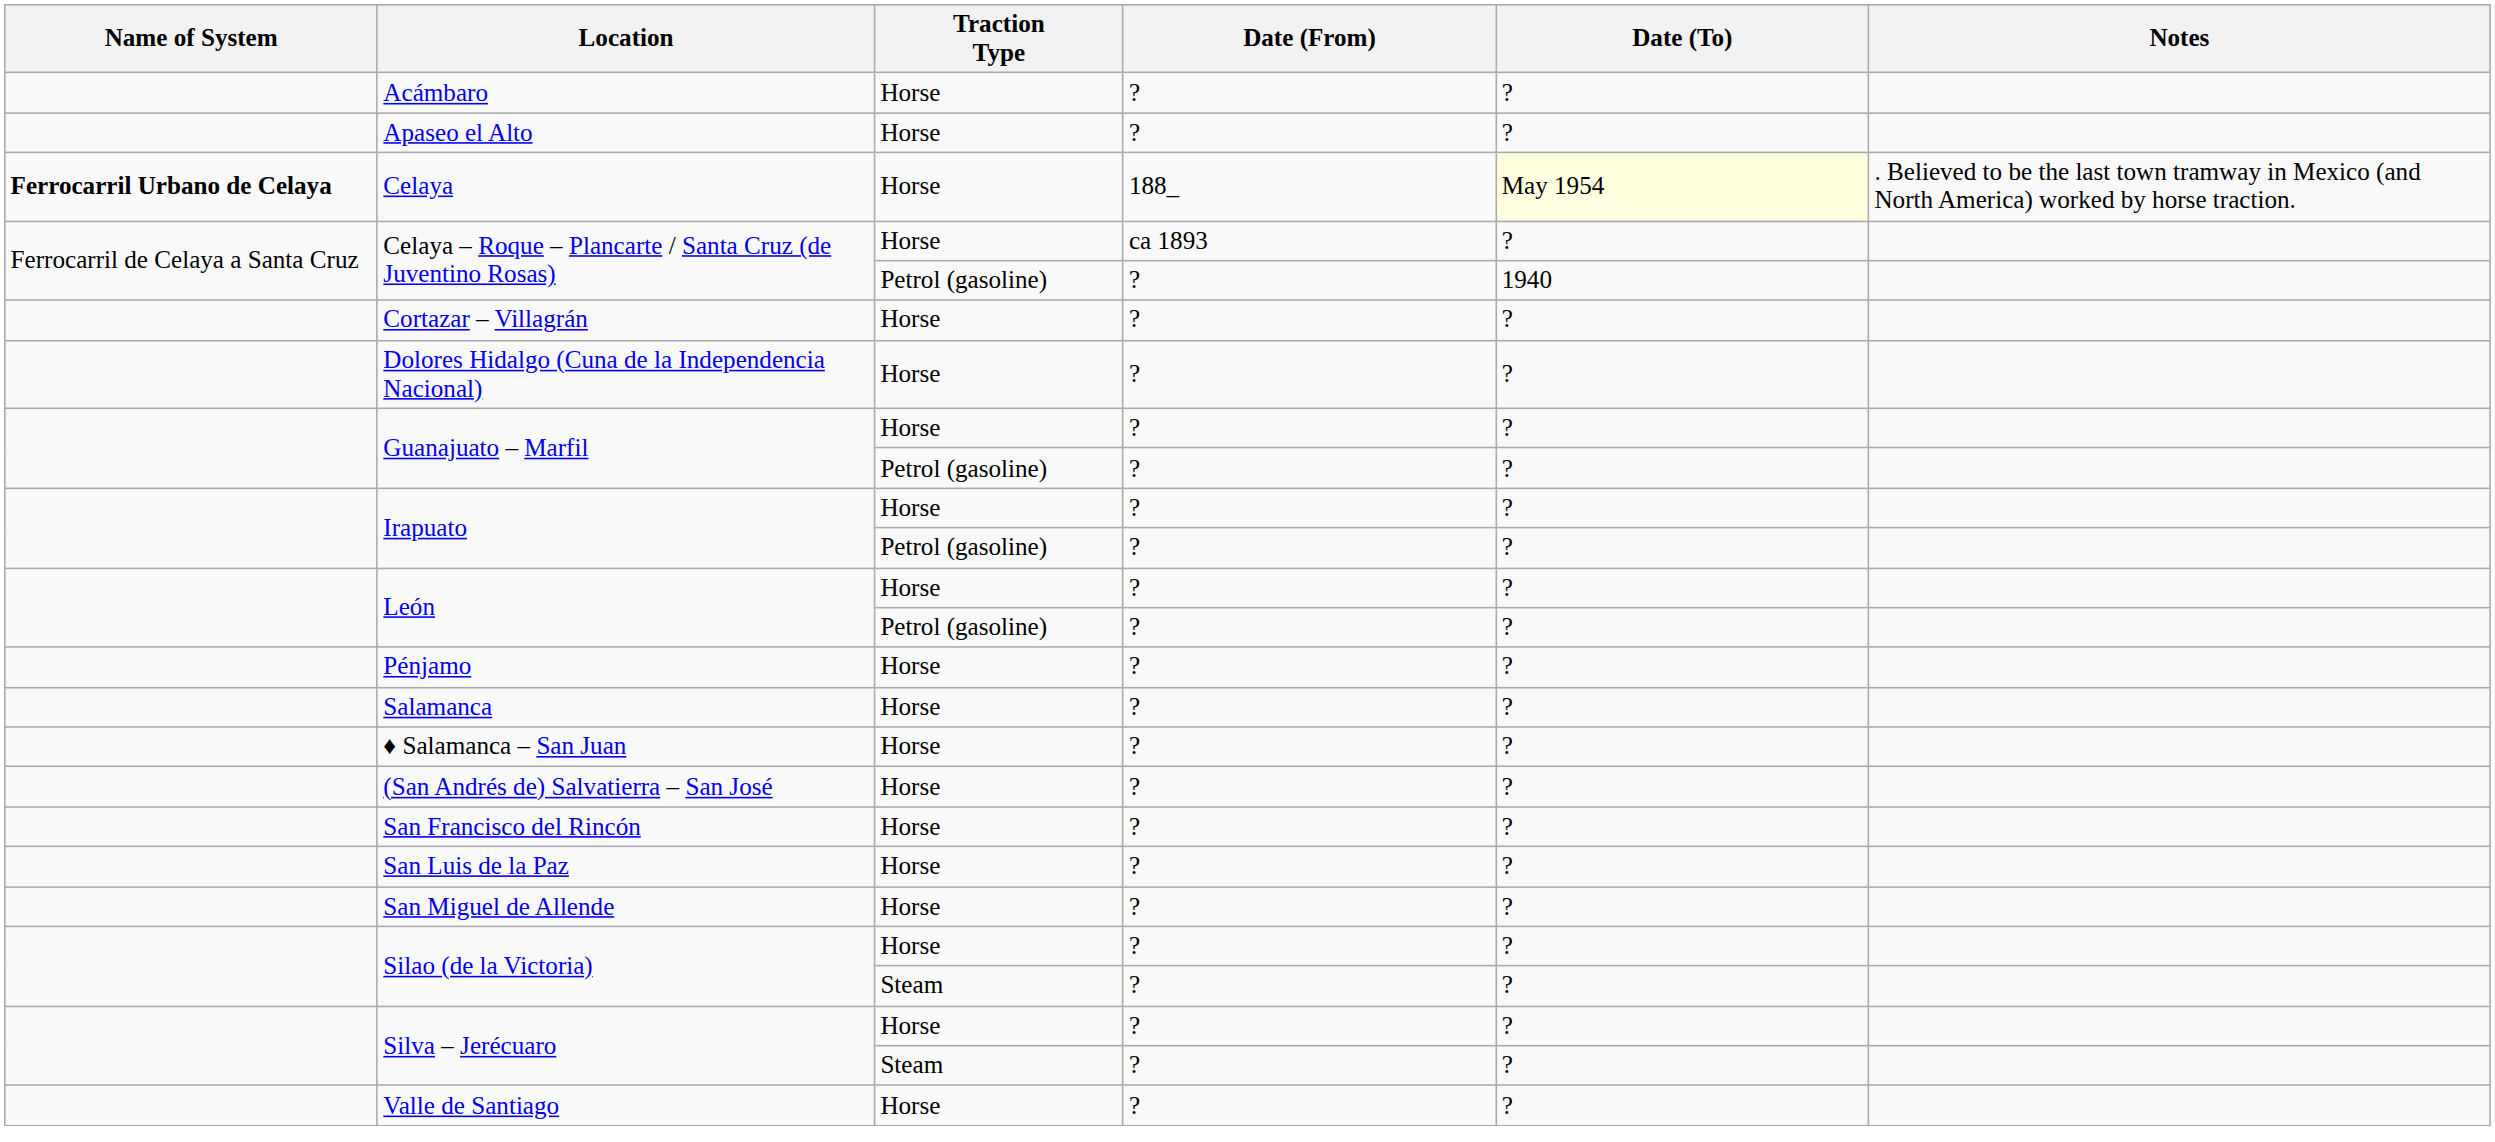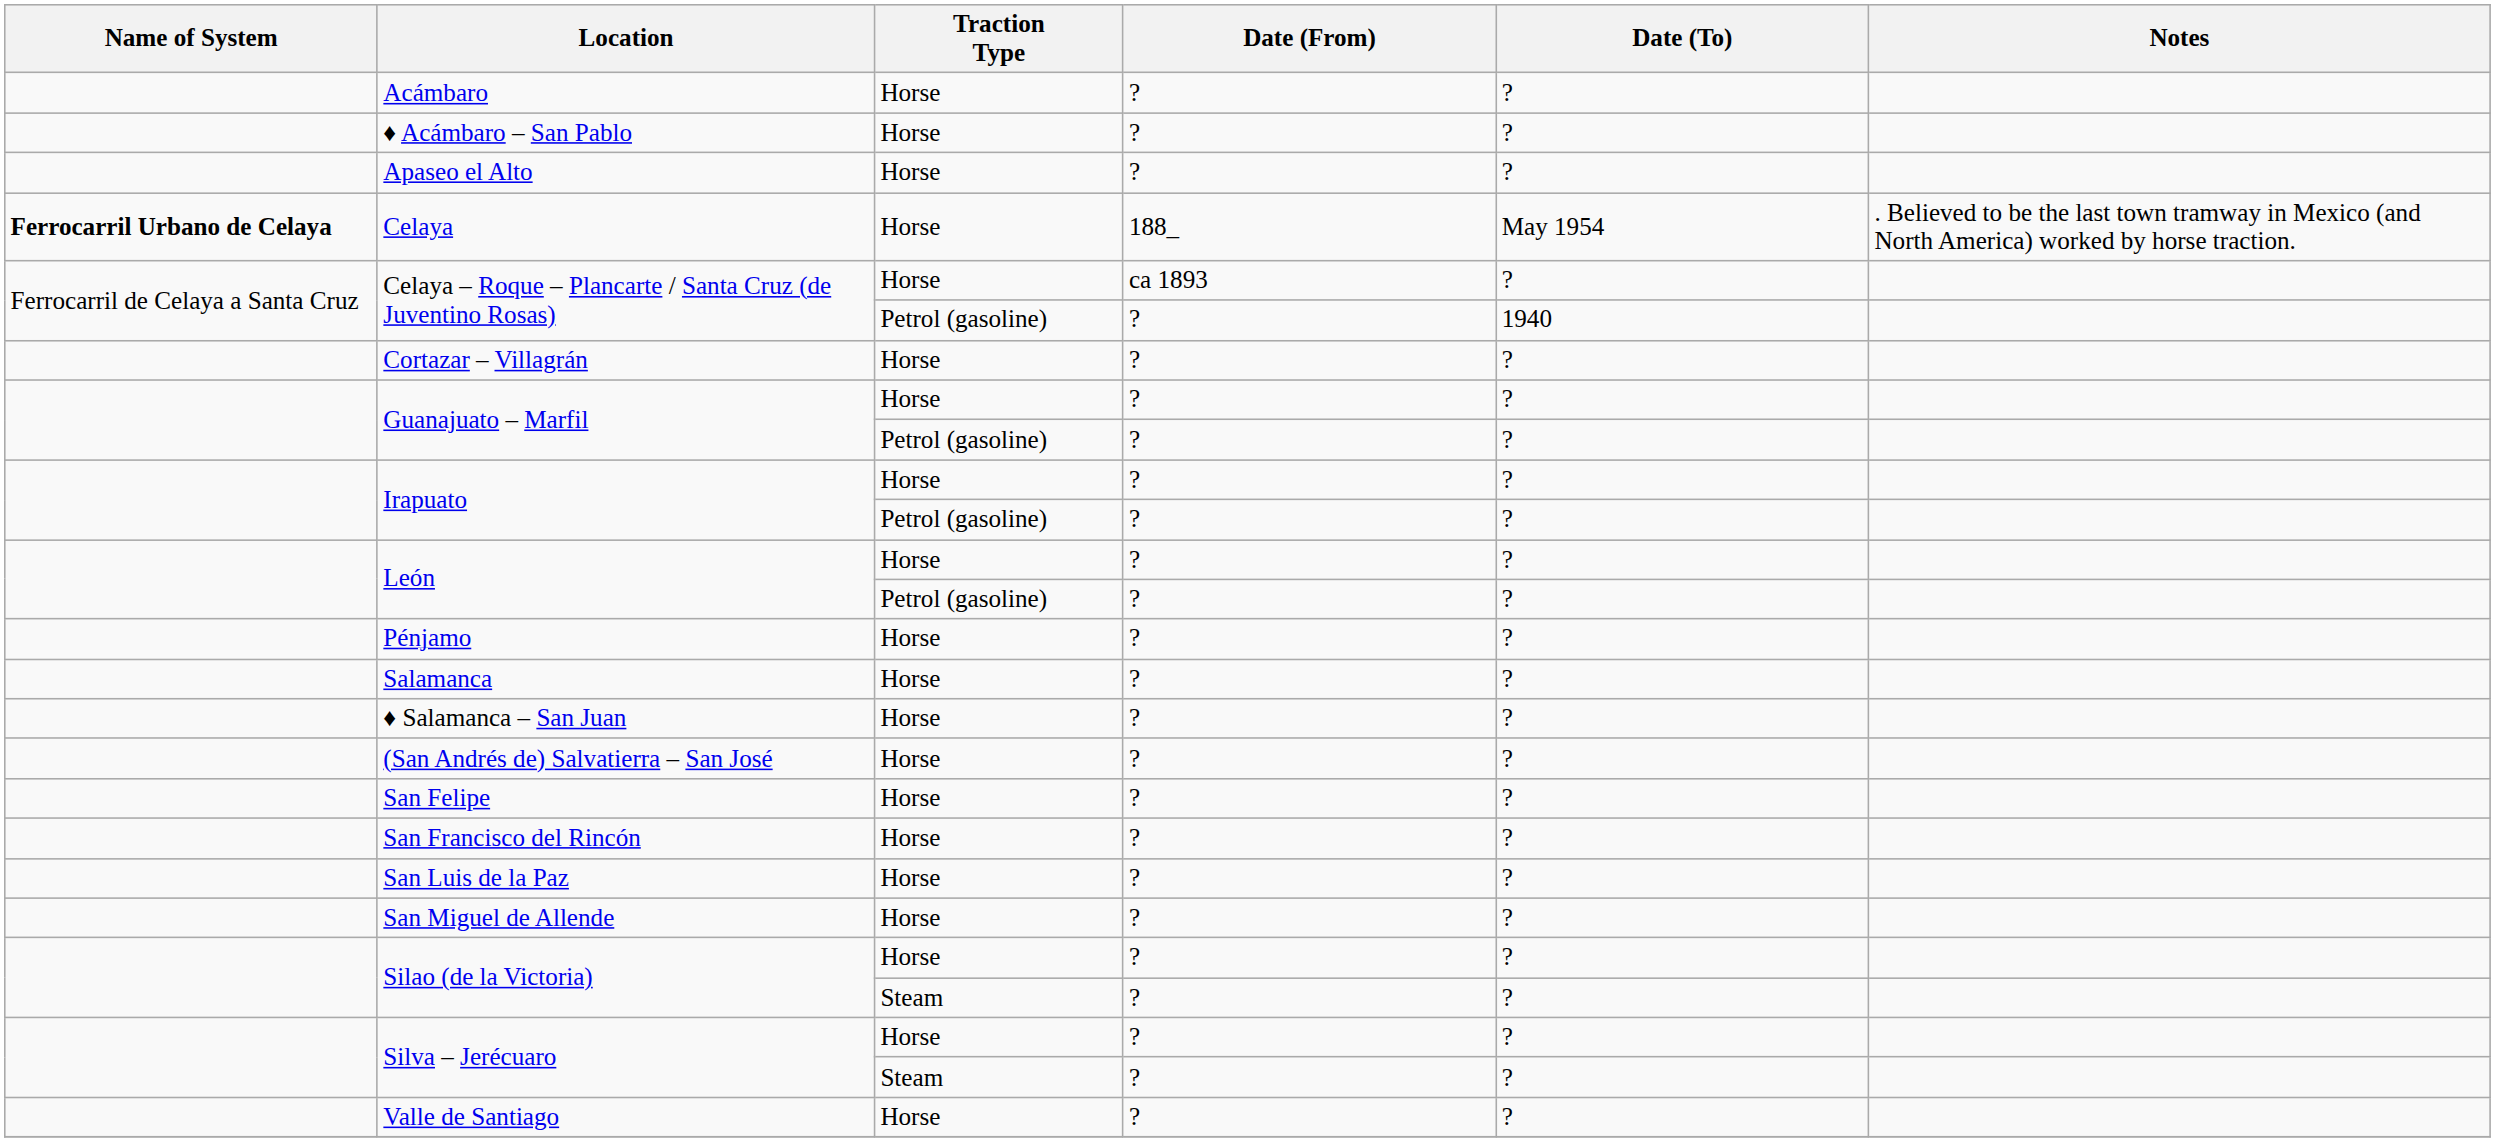+ row: ♦ Acámbaro – San Pablo | Horse | ? | ?
Celaya | Date (To): lightyellow background -> no background
- row: Dolores Hidalgo (Cuna de la Independencia Nacional) | Horse | ? | ?
+ row: San Felipe | Horse | ? | ?
